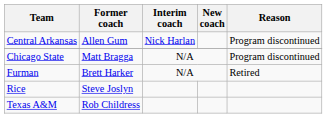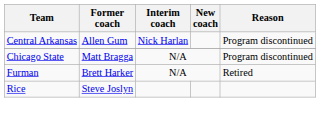- row: Texas A&M | Rob Childress
